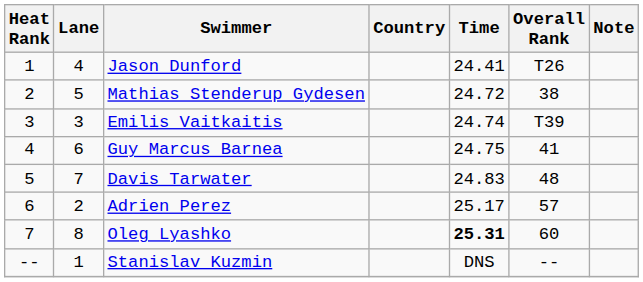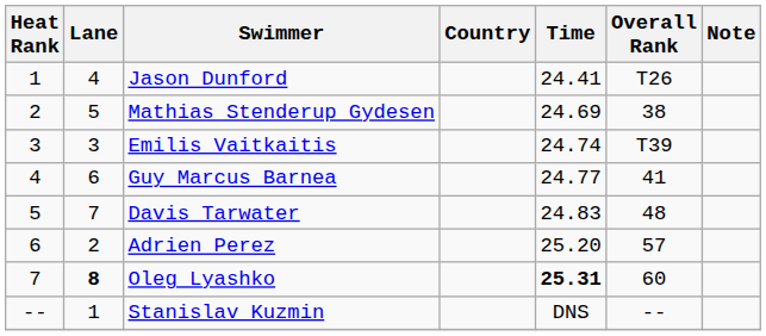Mathias Stenderup Gydesen | Time: 24.72 -> 24.69
Guy Marcus Barnea | Time: 24.75 -> 24.77
Adrien Perez | Time: 25.17 -> 25.20
Oleg Lyashko | Lane: normal -> bold
